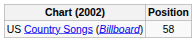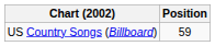US Country Songs (Billboard) | Position: 58 -> 59
